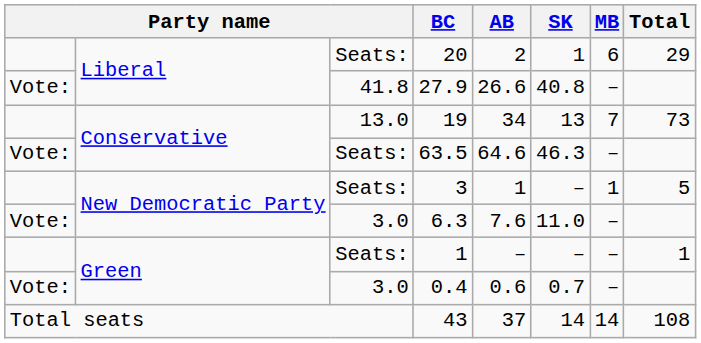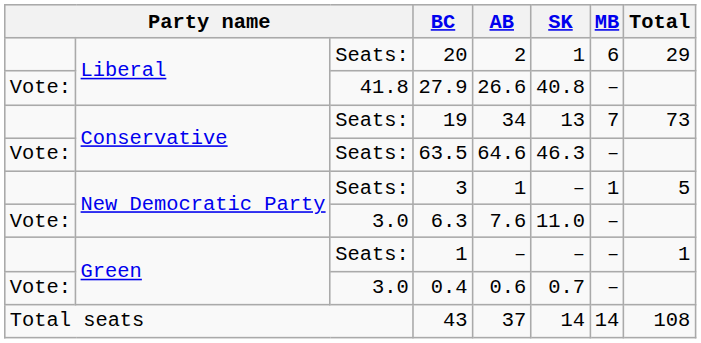19 | column 3: 13.0 -> Seats:
